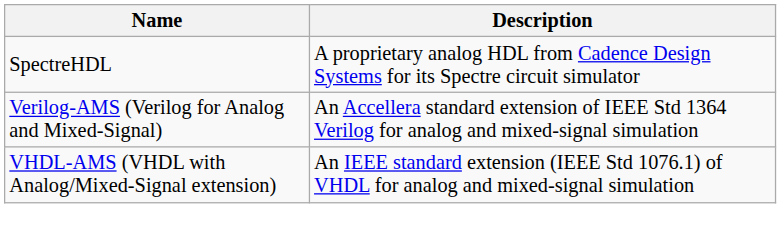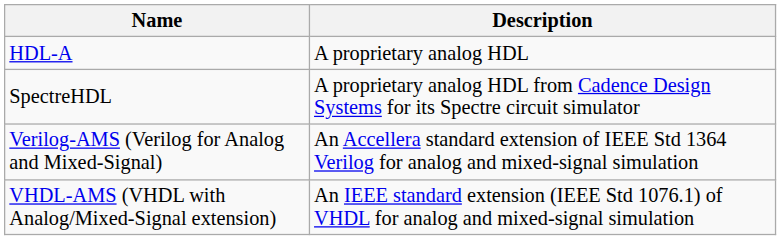+ row: HDL-A | A proprietary analog HDL
